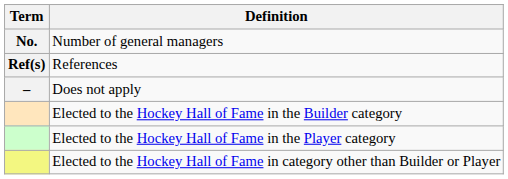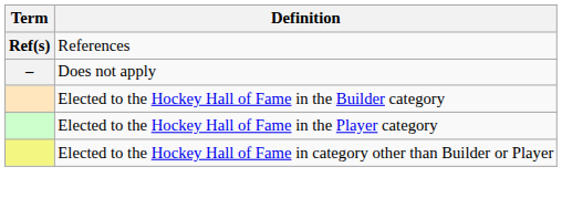- row: No. | Number of general managers
